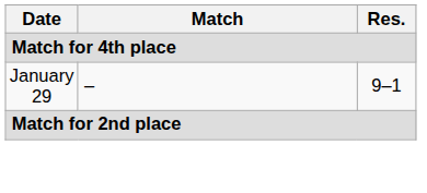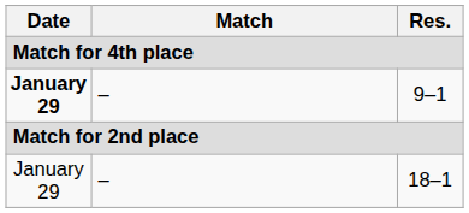9–1 | Date: normal -> bold
+ row: January 29 | – | 18–1
